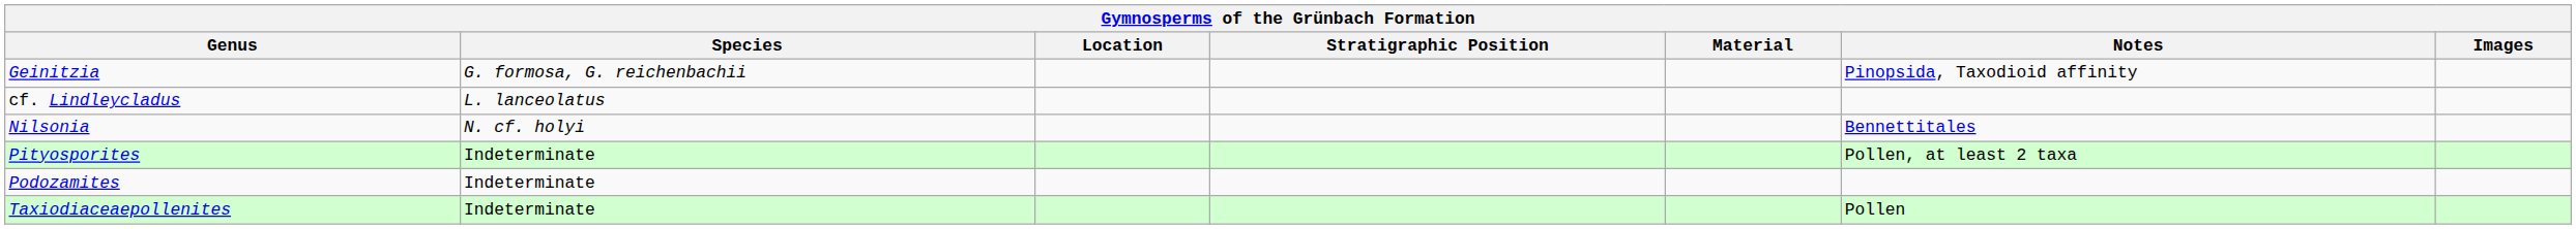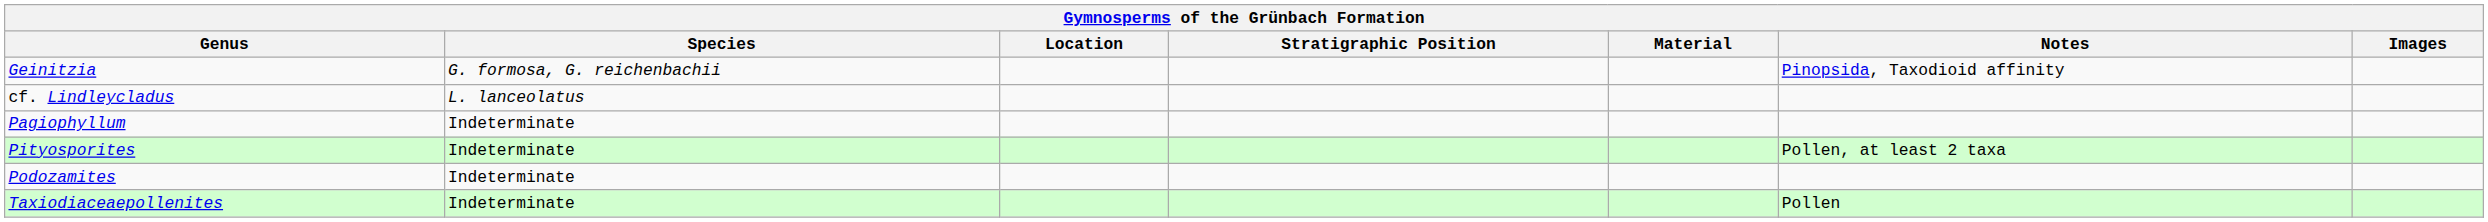- row: Nilsonia | N. cf. holyi | Bennettitales
+ row: Pagiophyllum | Indeterminate
